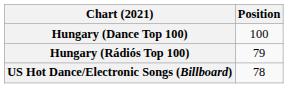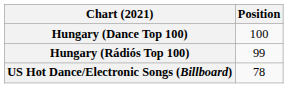Hungary (Rádiós Top 100) | Position: 79 -> 99
